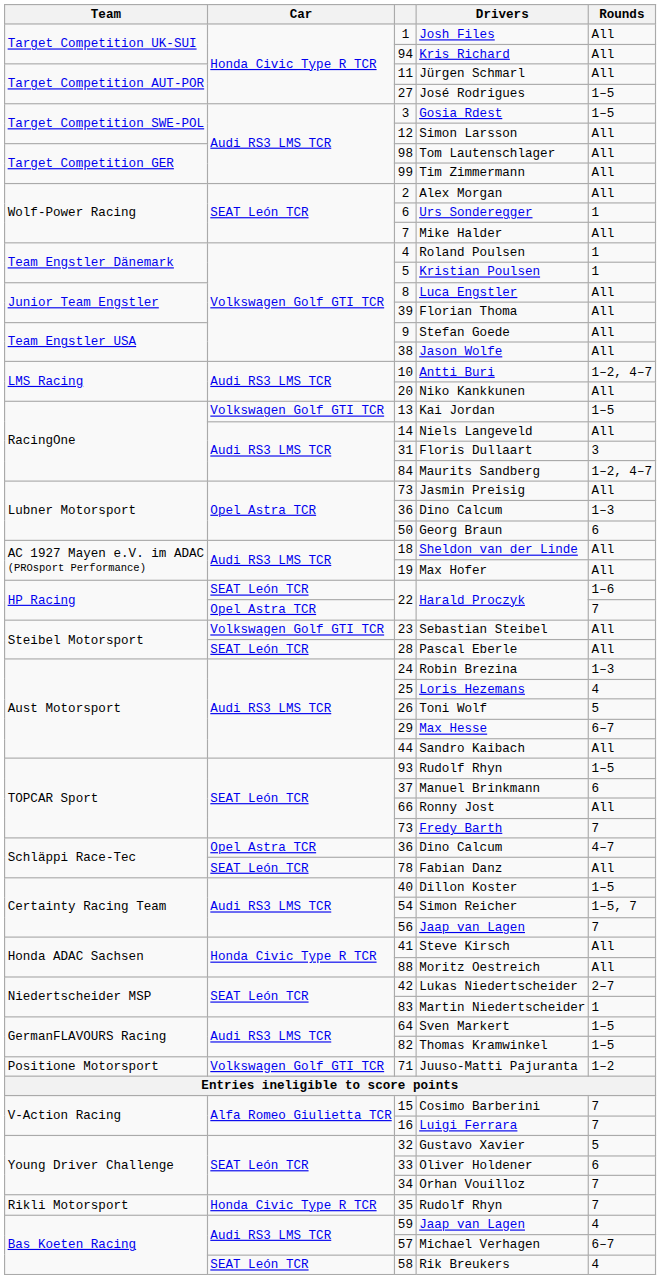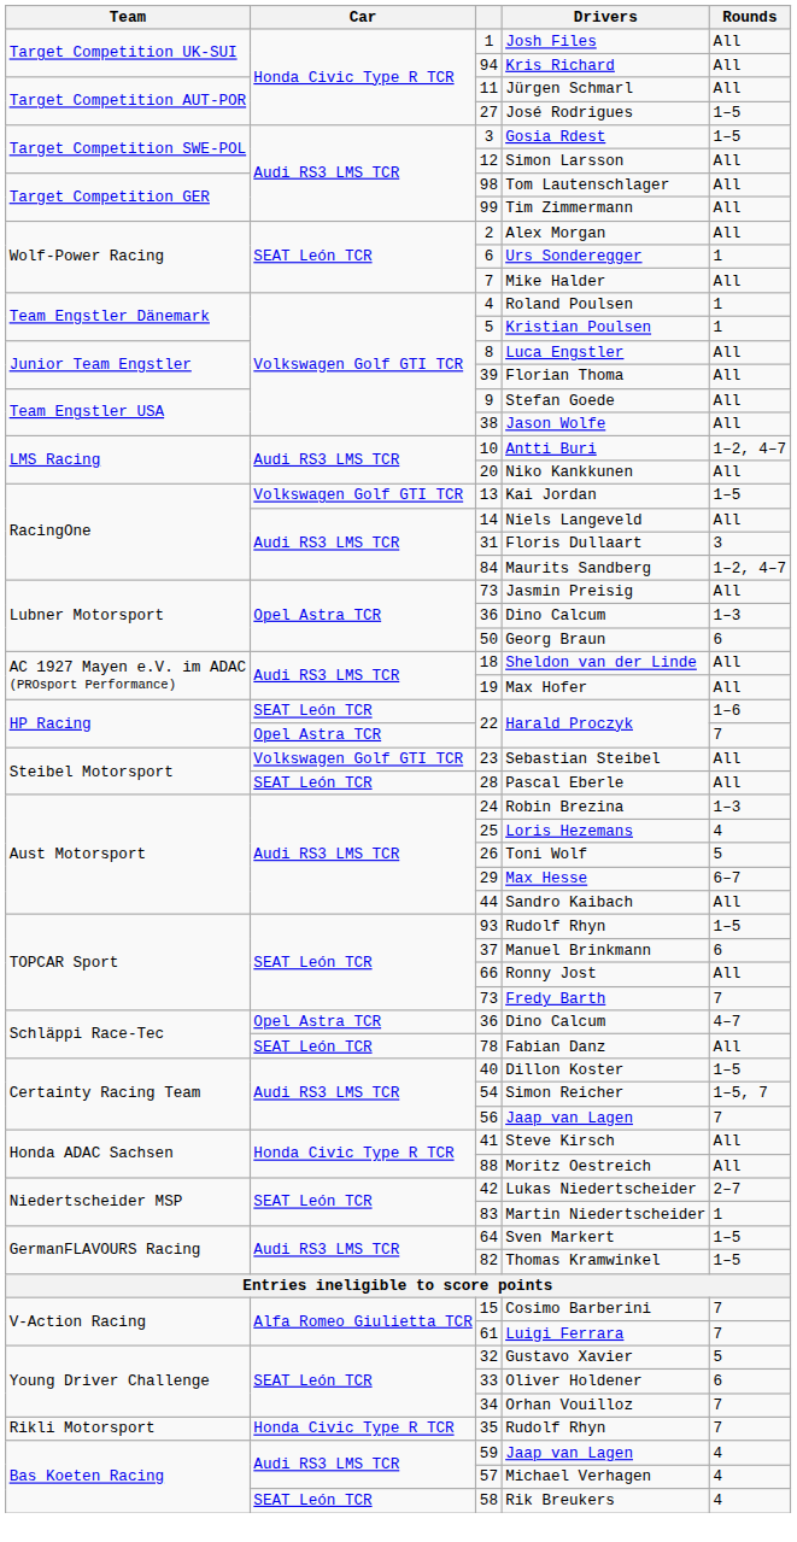- row: Positione Motorsport | Volkswagen Golf GTI TCR | 71 | Juuso-Matti Pajuranta | 1–2
Luigi Ferrara | column 3: 16 -> 61
Michael Verhagen | Rounds: 6–7 -> 4
